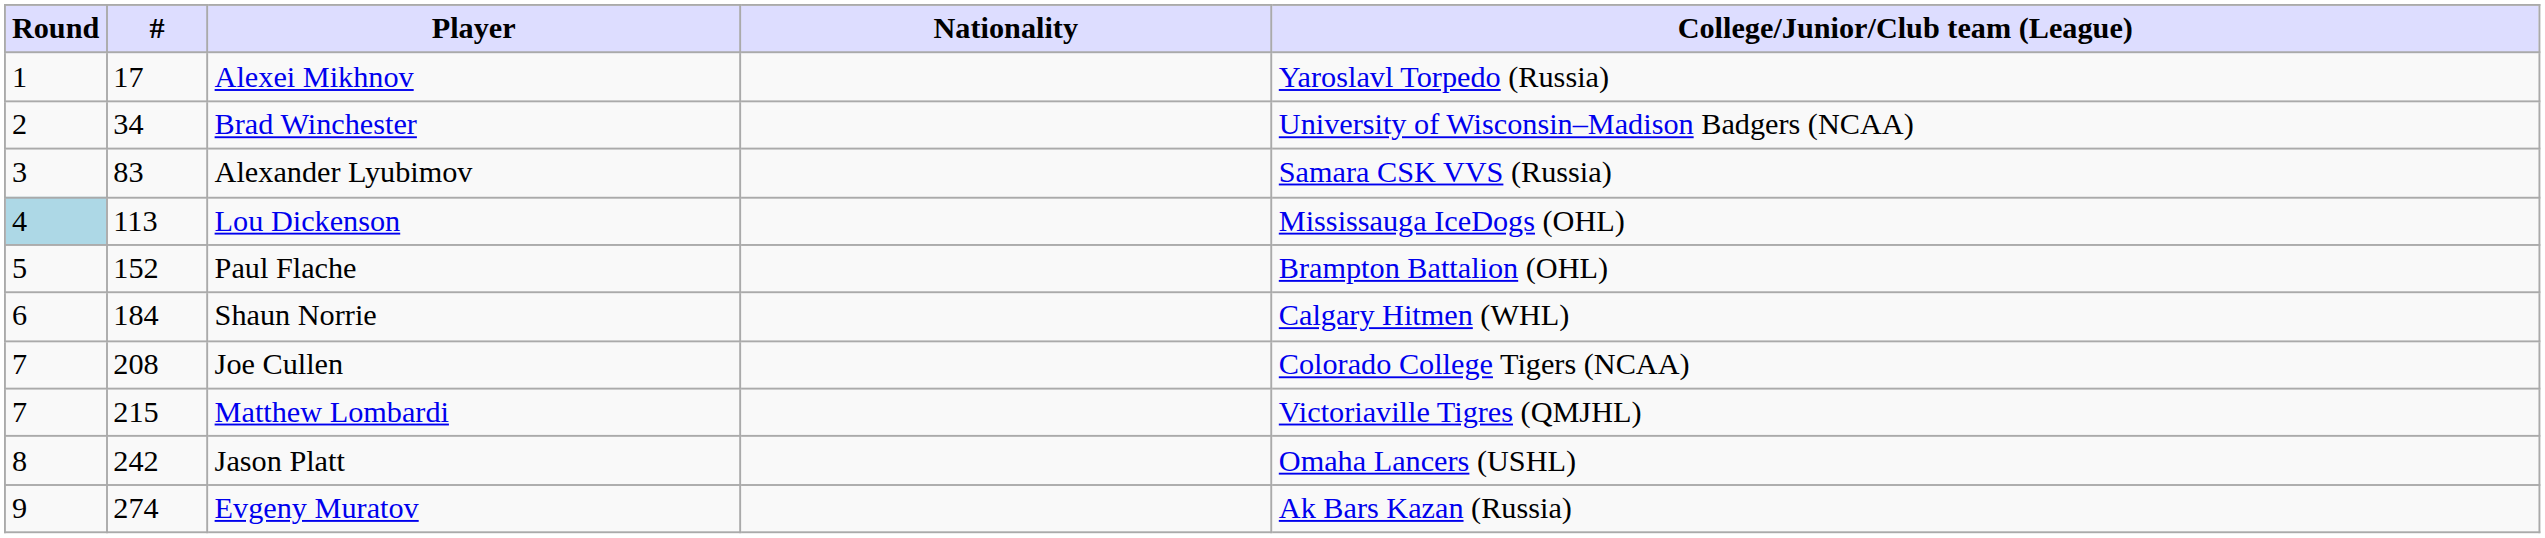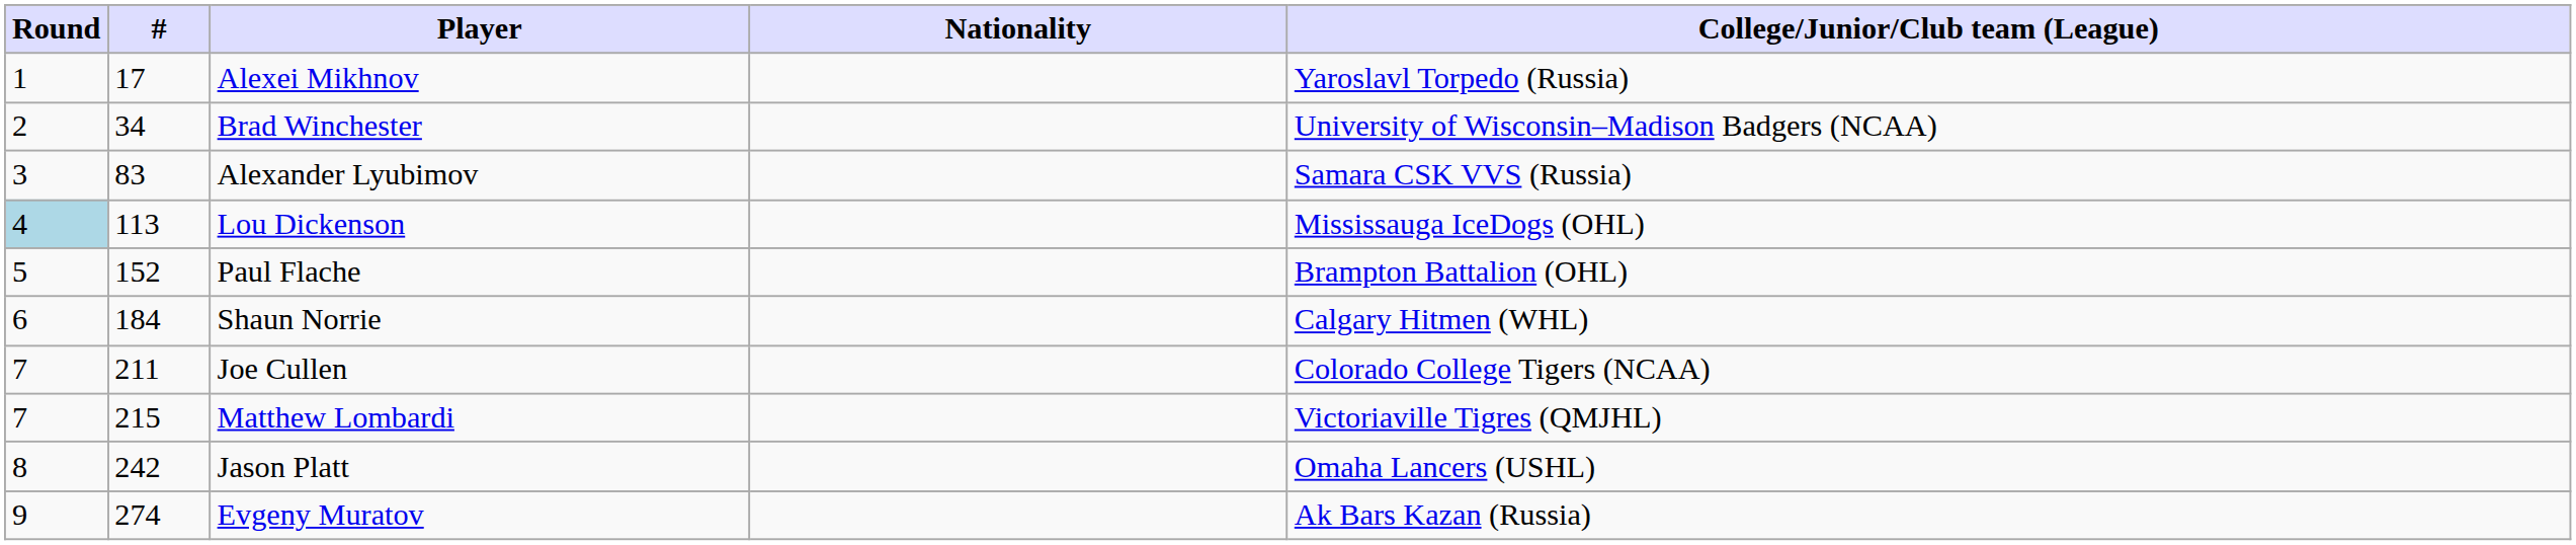Joe Cullen | #: 208 -> 211
